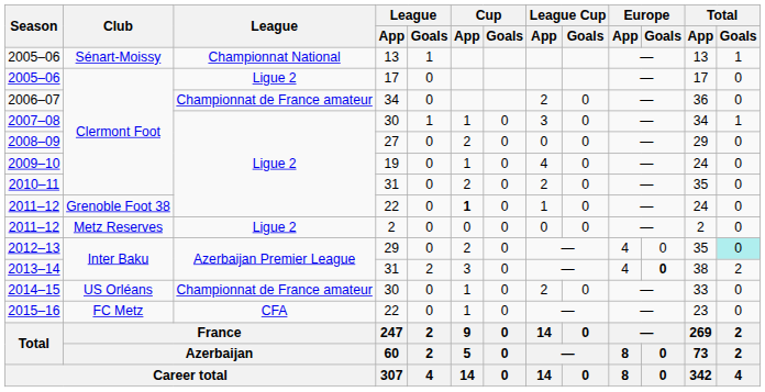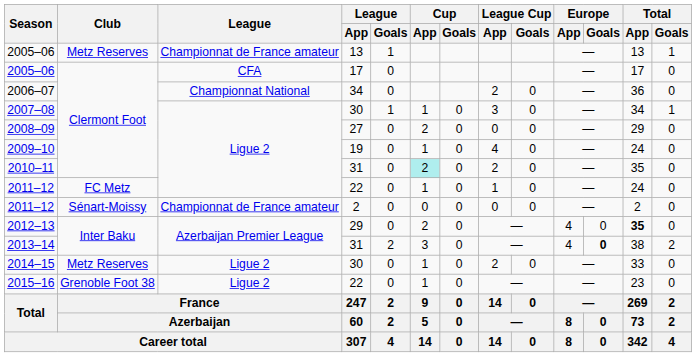2005–06 / 13 | Club: Sénart-Moissy -> Metz Reserves
2005–06 / 13 | League: Championnat National -> Championnat de France amateur
2005–06 / 17 | League: Ligue 2 -> CFA
2006–07 | League: Championnat de France amateur -> Championnat National
2010–11 | Cup / App: no background -> paleturquoise background
2011–12 / 22 | Club: Grenoble Foot 38 -> FC Metz
2011–12 / 22 | Cup / App: bold -> normal
2011–12 / 2 | Club: Metz Reserves -> Sénart-Moissy
2011–12 / 2 | League: Ligue 2 -> Championnat de France amateur
2012–13 | Total / App: normal -> bold
2012–13 | Total / Goals: paleturquoise background -> no background
2014–15 | Club: US Orléans -> Metz Reserves
2014–15 | League: Championnat de France amateur -> Ligue 2
2015–16 | Club: FC Metz -> Grenoble Foot 38
2015–16 | League: CFA -> Ligue 2
